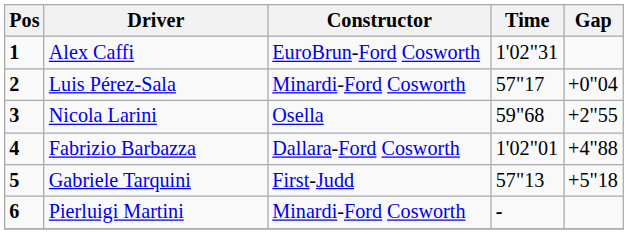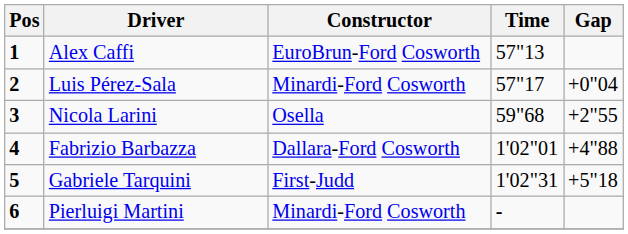Alex Caffi | Time: 1'02"31 -> 57"13
Gabriele Tarquini | Time: 57"13 -> 1'02"31
